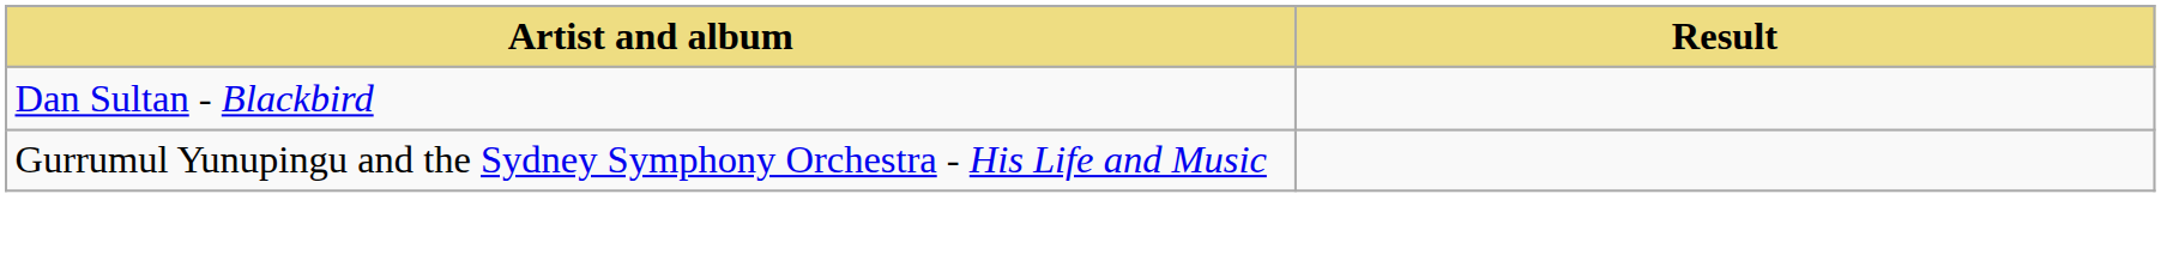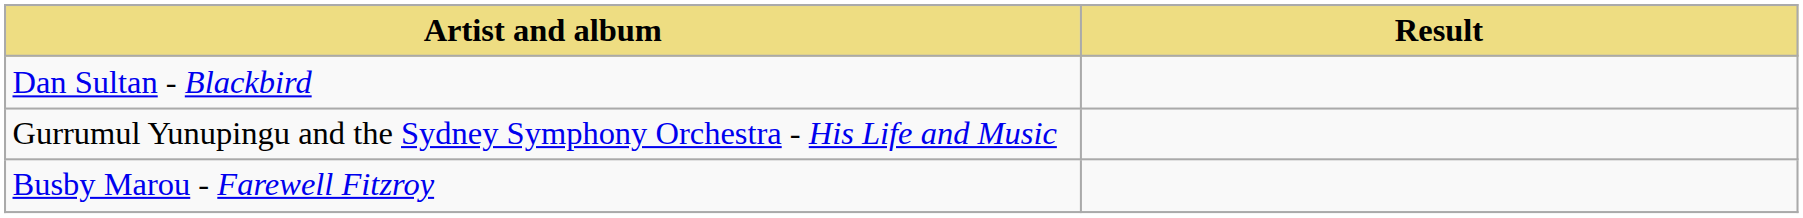+ row: Busby Marou - Farewell Fitzroy
